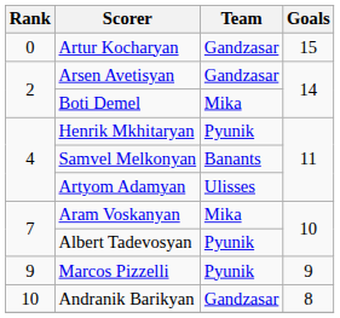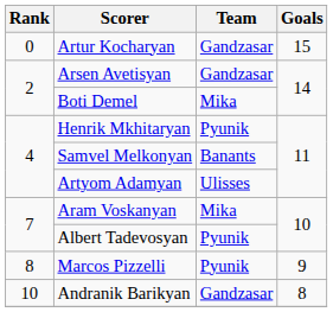Marcos Pizzelli | Rank: 9 -> 8
